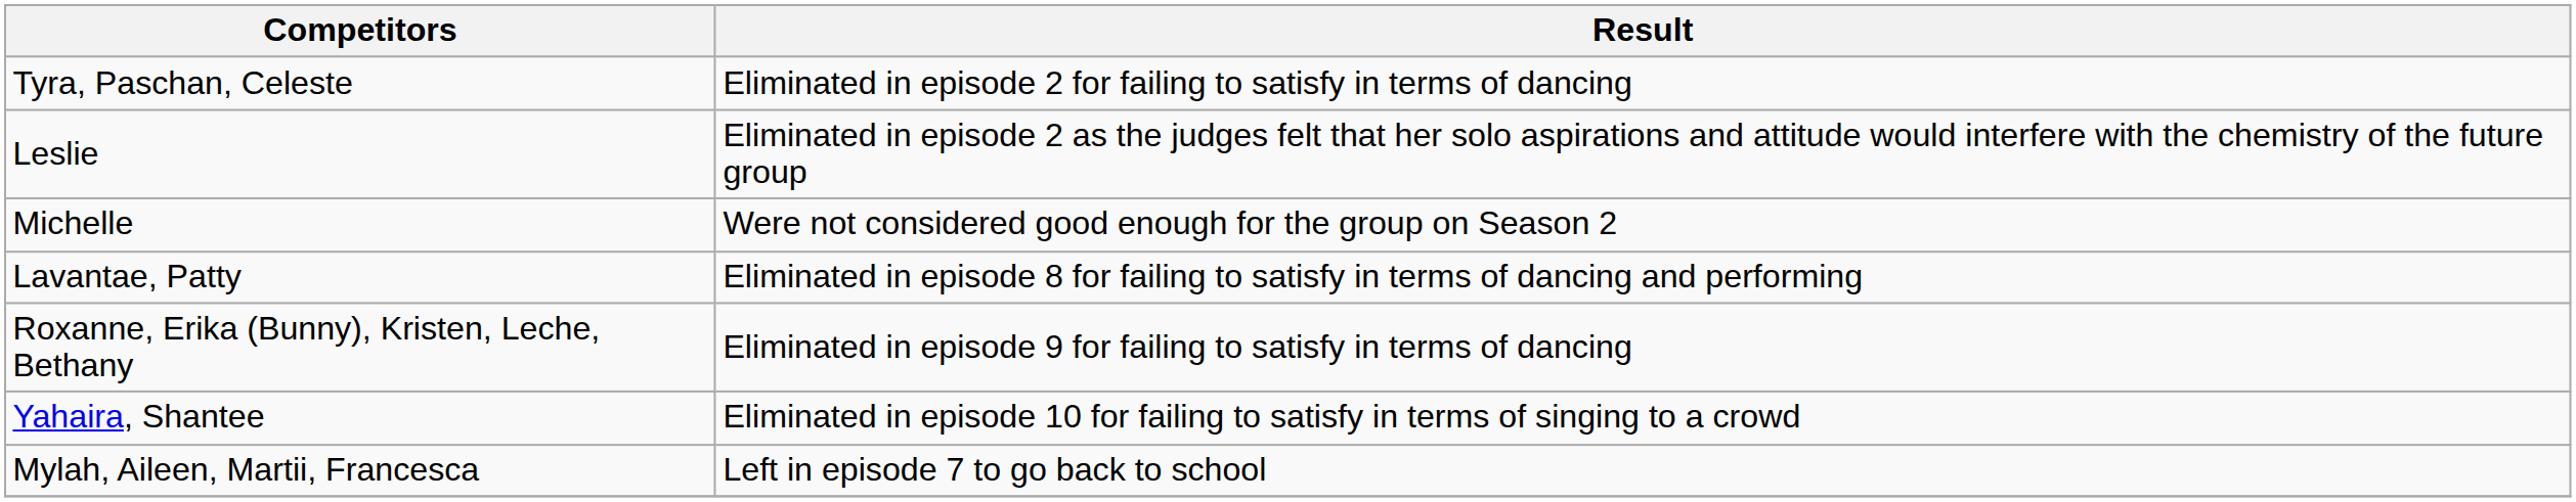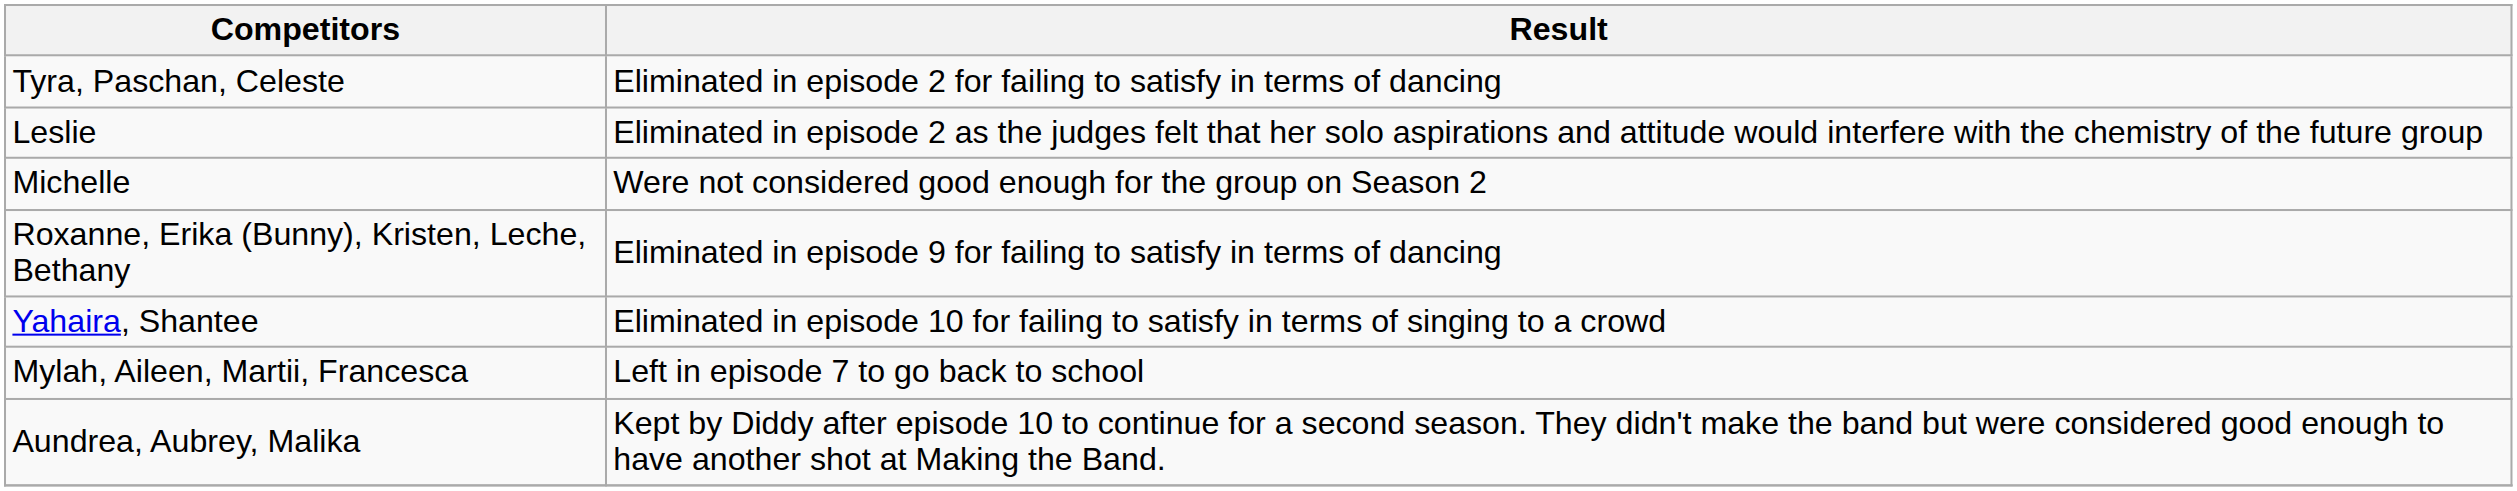- row: Lavantae, Patty | Eliminated in episode 8 for failing to satisfy in terms of dancing and performing
+ row: Aundrea, Aubrey, Malika | Kept by Diddy after episode 10 to continue for a second season. They didn't make the band but were considered good enough to have another shot at Making the Band.
